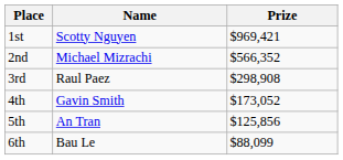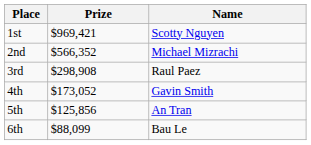columns swapped: Name <-> Prize
